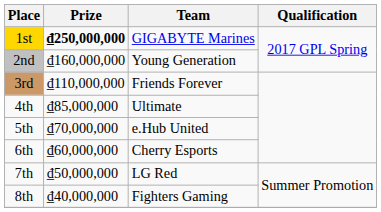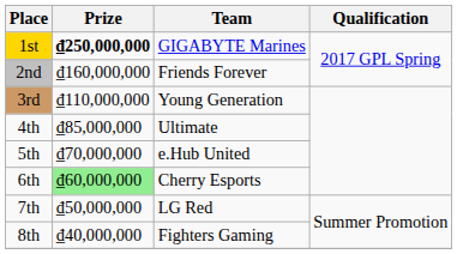2nd | Team: Young Generation -> Friends Forever
3rd | Team: Friends Forever -> Young Generation
6th | Prize: no background -> lightgreen background
